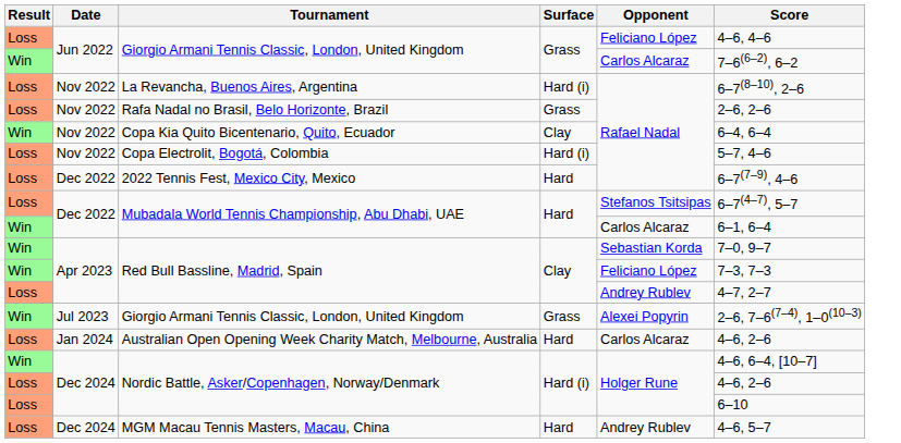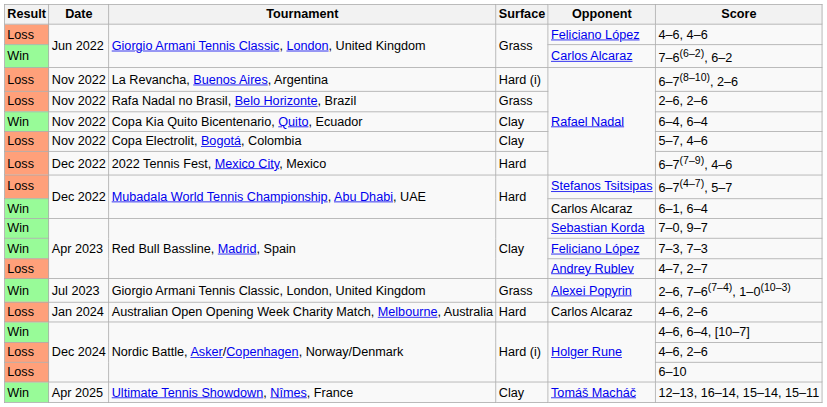Copa Electrolit, Bogotá, Colombia | Surface: Hard (i) -> Clay
- row: Loss | Dec 2024 | MGM Macau Tennis Masters, Macau, China | Hard | Andrey Rublev | 4–6, 5–7
+ row: Win | Apr 2025 | Ultimate Tennis Showdown, Nîmes, France | Clay | Tomáš Macháč | 12–13, 16–14, 15–14, 15–11
